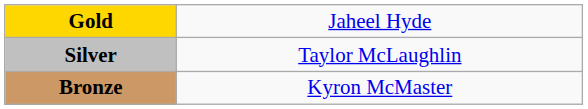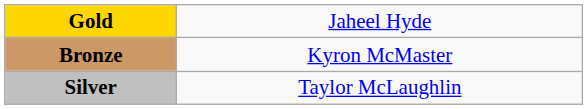rows swapped: Silver <-> Bronze
